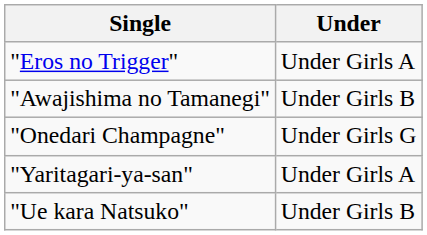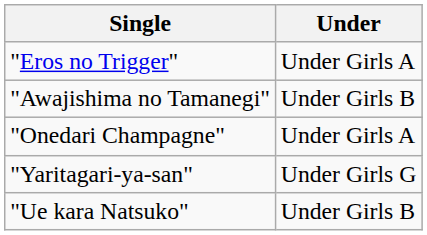"Onedari Champagne" | Under: Under Girls G -> Under Girls A
"Yaritagari-ya-san" | Under: Under Girls A -> Under Girls G
